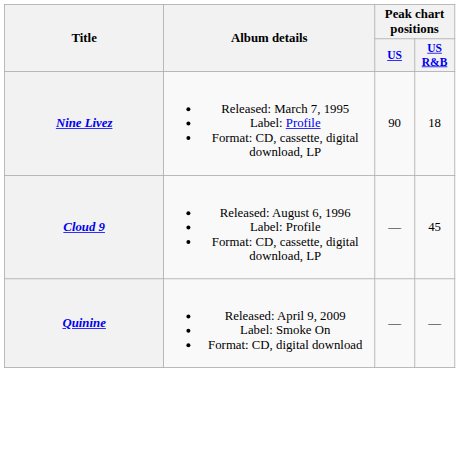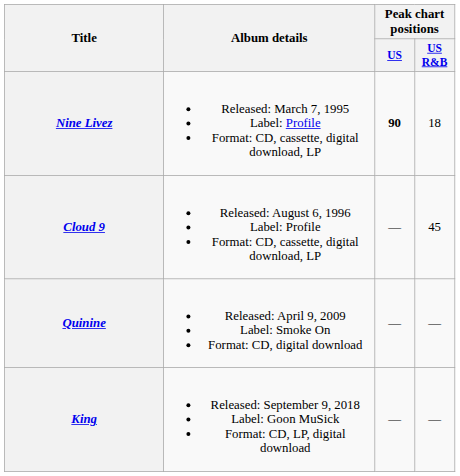Nine Livez | Peak chart positions / US: normal -> bold
+ row: King | Released: September 9, 2018 Label: Goon MuSick Format: CD, LP, digital download | — | —
